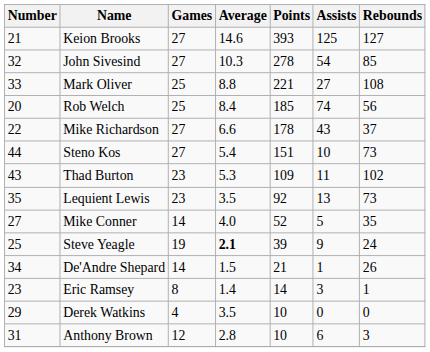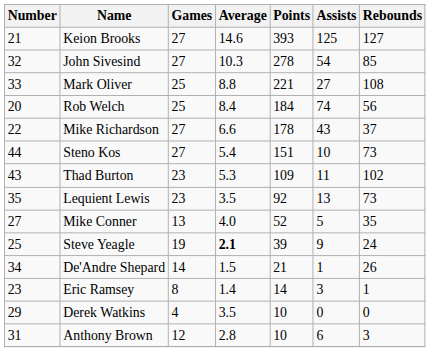Rob Welch | Points: 185 -> 184
Mike Conner | Games: 14 -> 13
